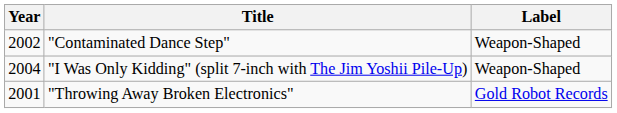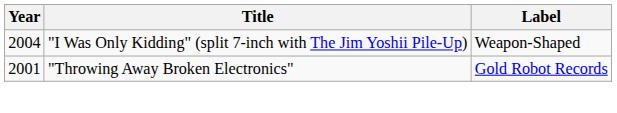- row: 2002 | "Contaminated Dance Step" | Weapon-Shaped
